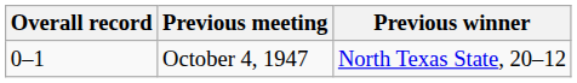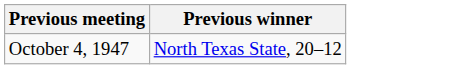- column: Overall record | 0–1
